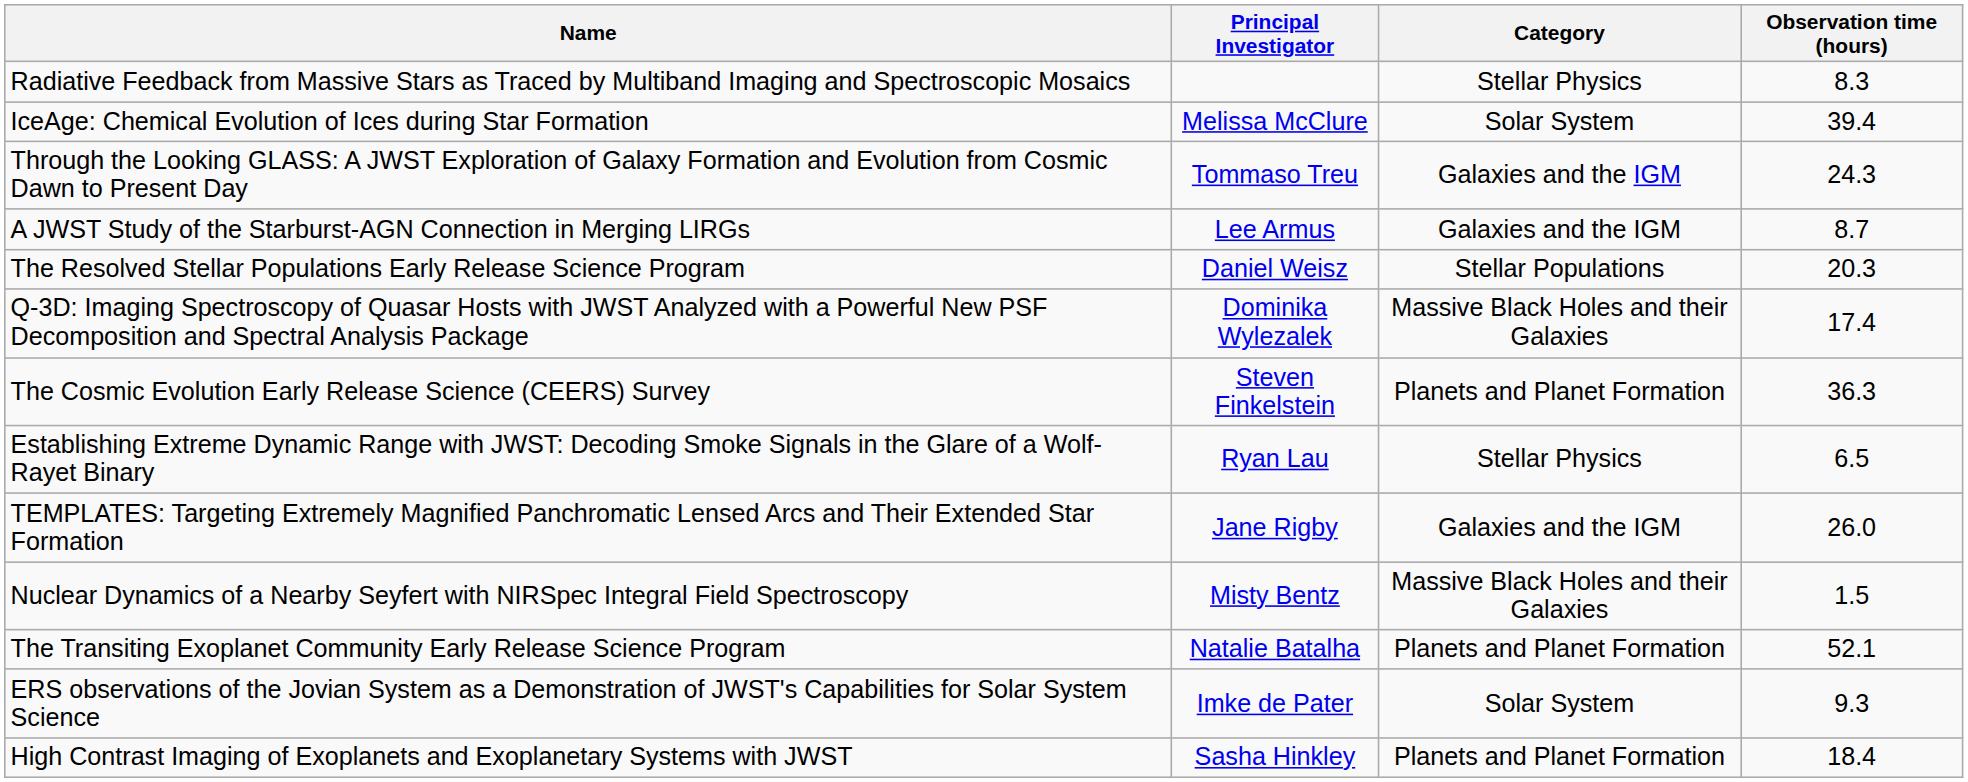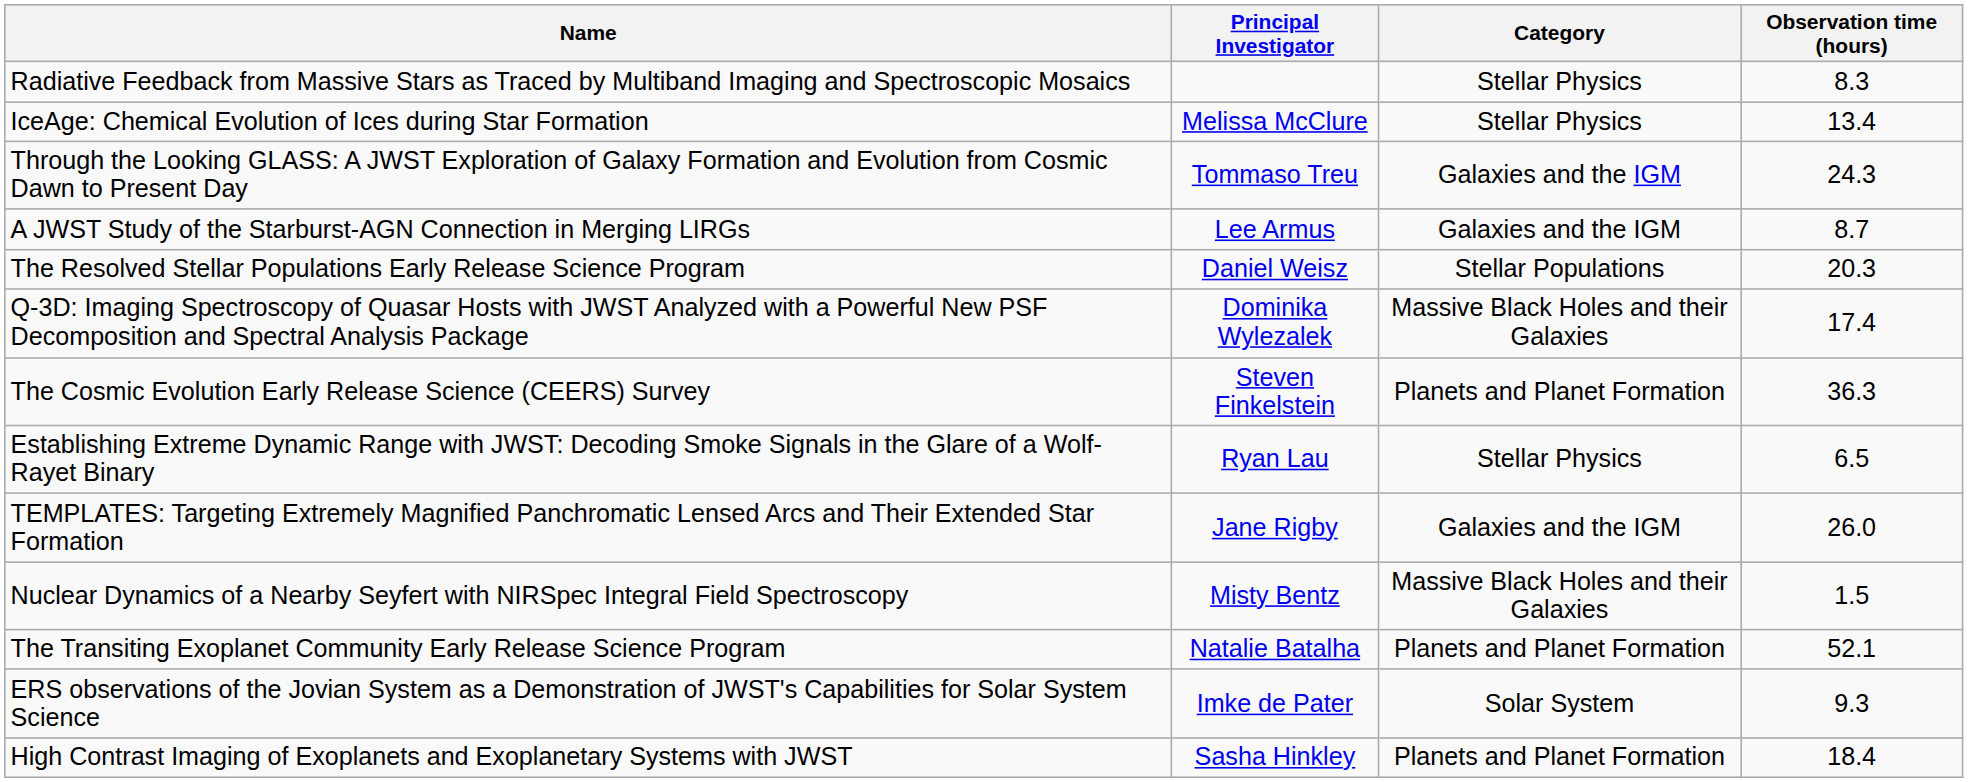IceAge: Chemical Evolution of Ices during Star Formation | Category: Solar System -> Stellar Physics
IceAge: Chemical Evolution of Ices during Star Formation | Observation time (hours): 39.4 -> 13.4
